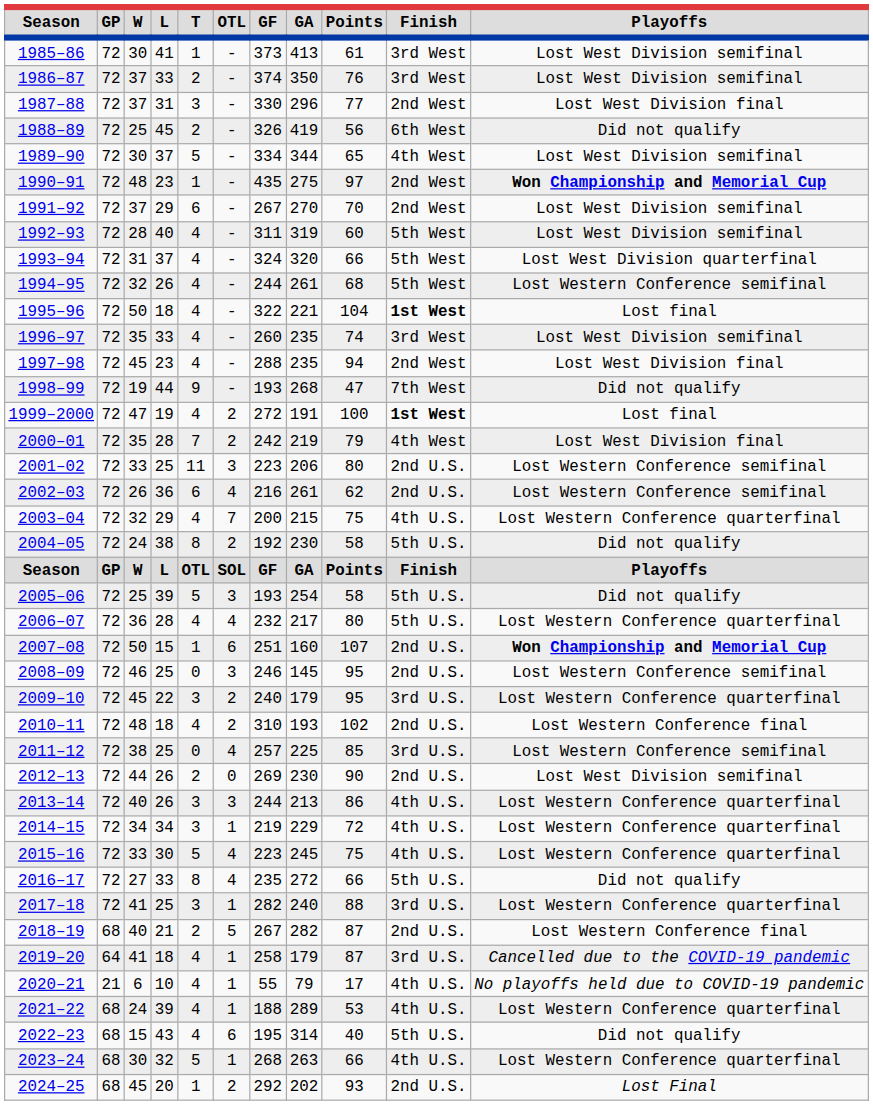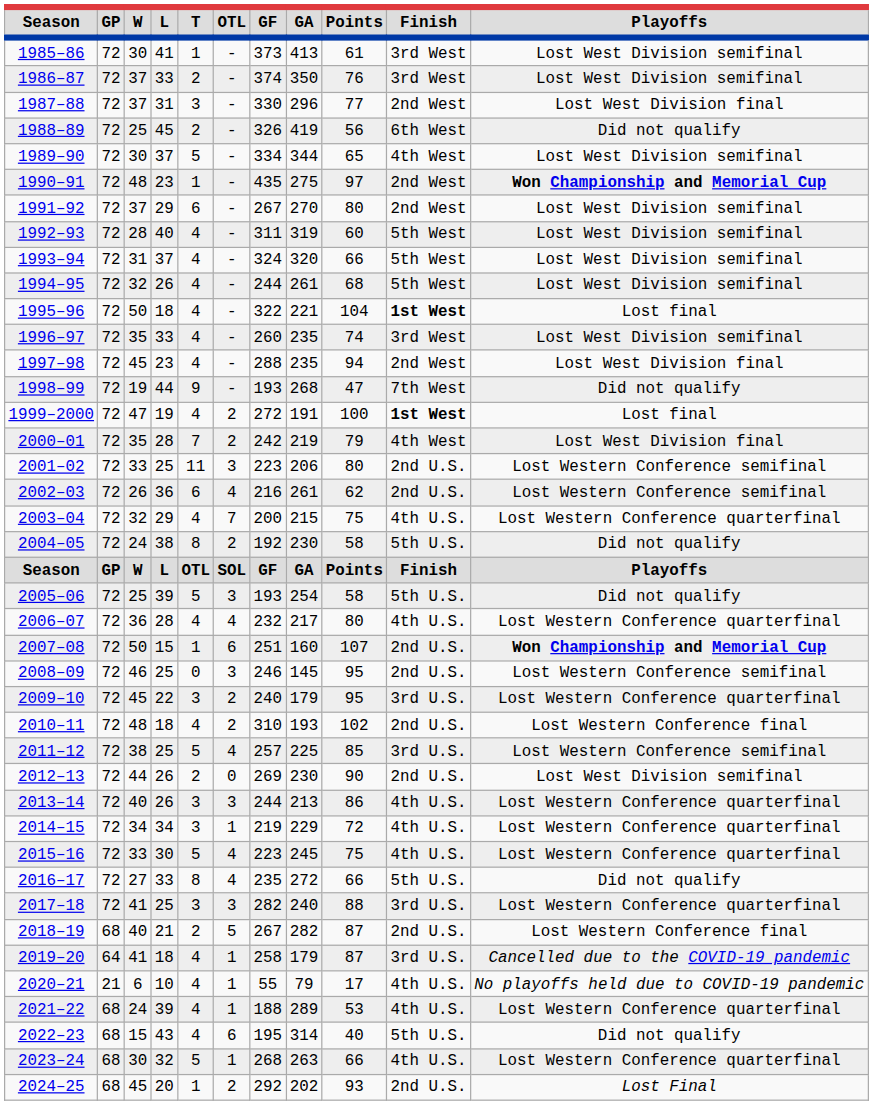1991–92 | Points: 70 -> 80
1993–94 | Playoffs: Lost West Division quarterfinal -> Lost West Division semifinal
1994–95 | Playoffs: Lost Western Conference semifinal -> Lost West Division semifinal
2006–07 | Finish: 5th U.S. -> 4th U.S.
2011–12 | T: 0 -> 5
2017–18 | OTL: 1 -> 3
